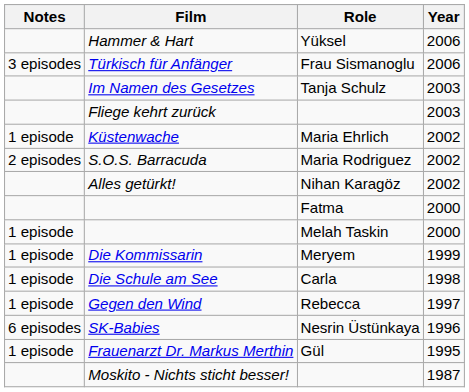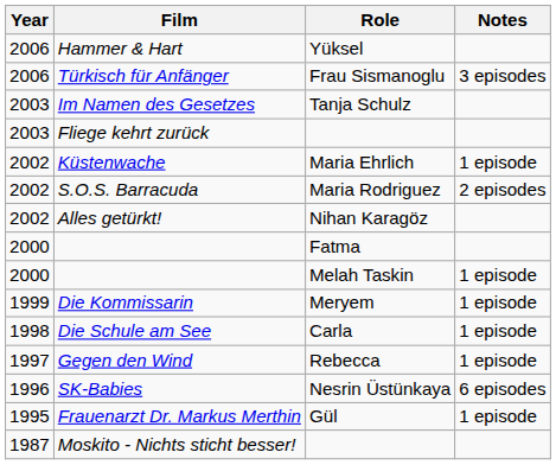columns swapped: Year <-> Notes
